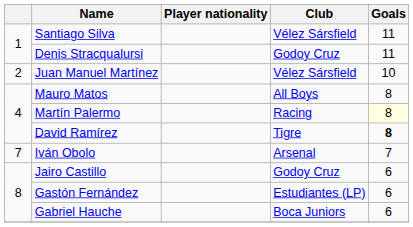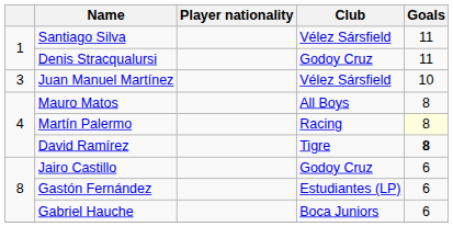Juan Manuel Martínez | column 1: 2 -> 3
- row: 7 | Iván Obolo | Arsenal | 7
